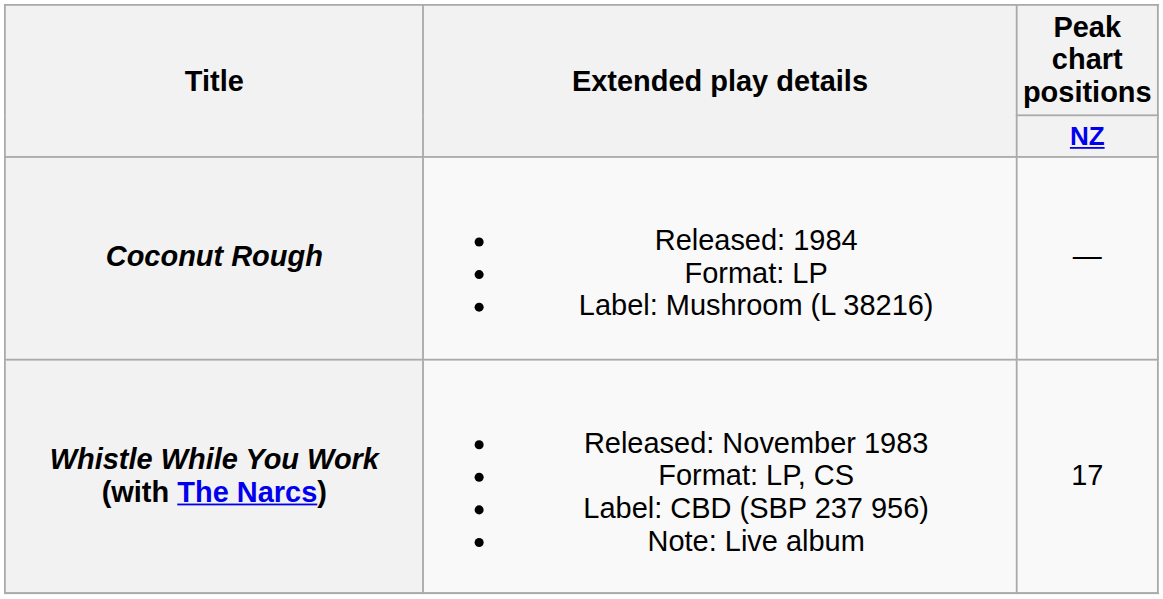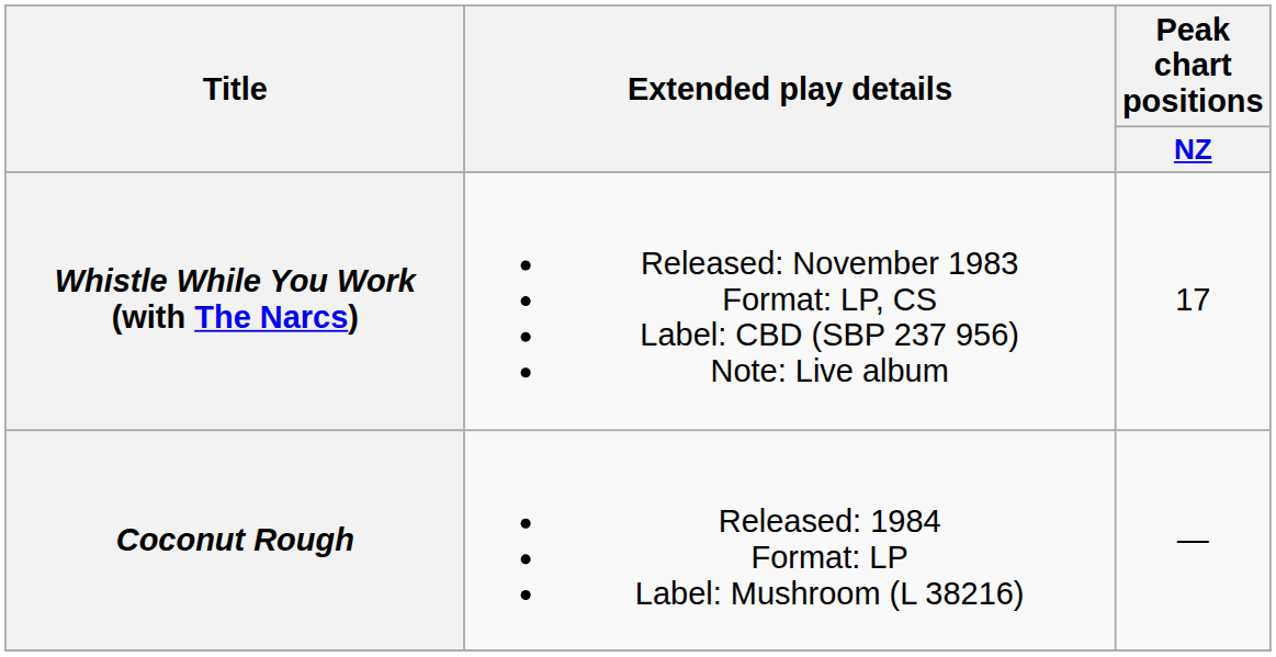rows swapped: Whistle While You Work (with The Narcs) <-> Coconut Rough
